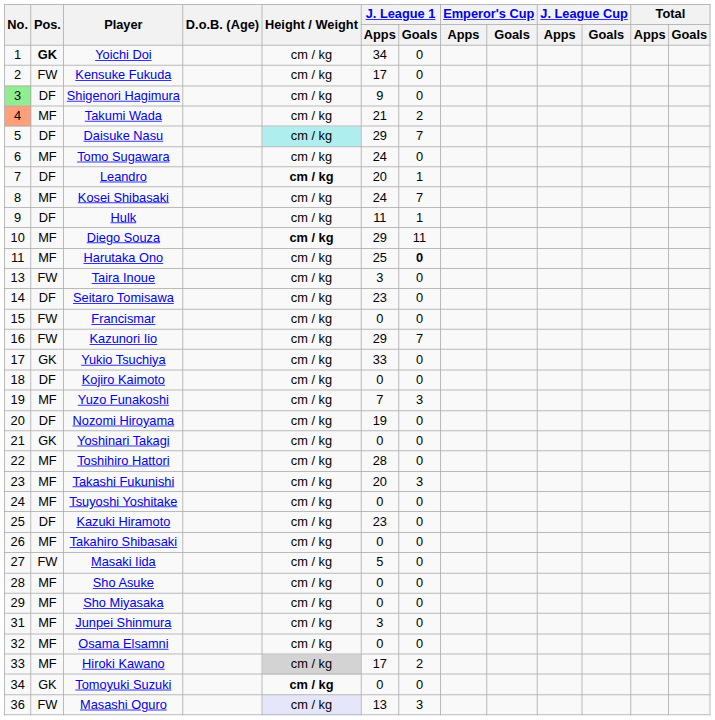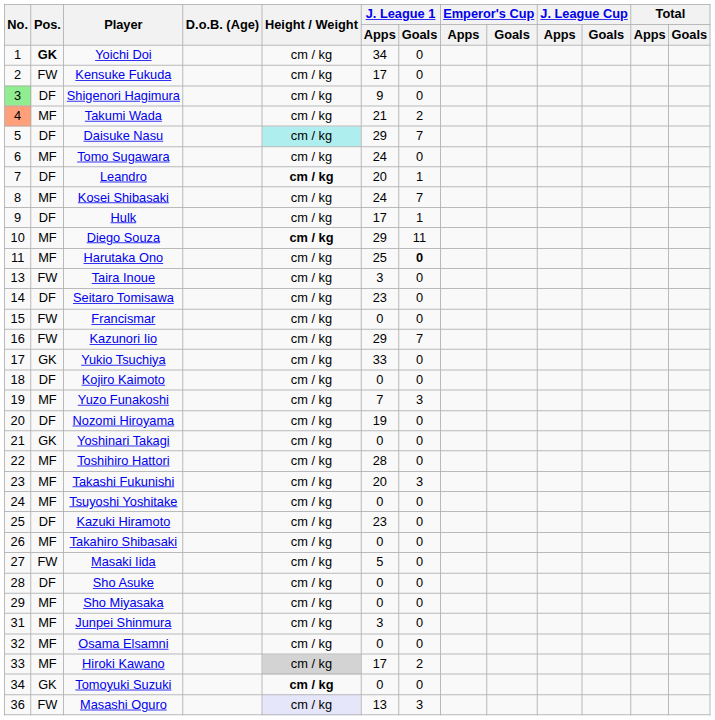Hulk | J. League 1 / Apps: 11 -> 17
Sho Asuke | Pos.: MF -> DF
